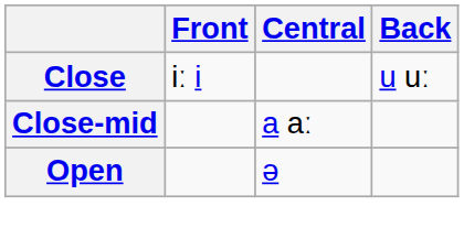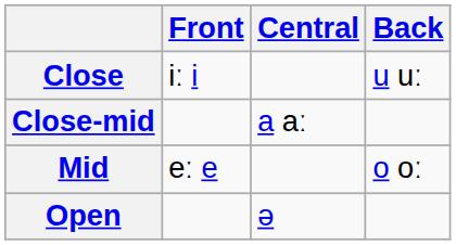+ row: Mid | eː e | o oː
